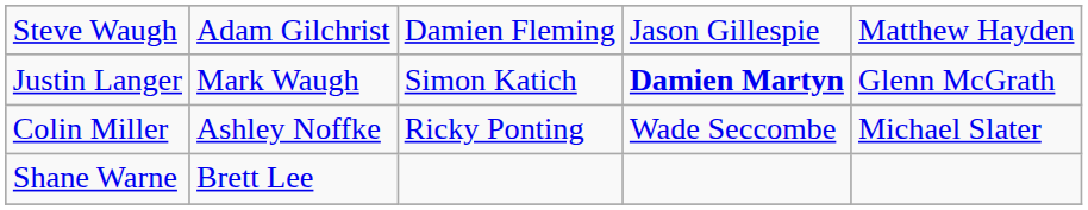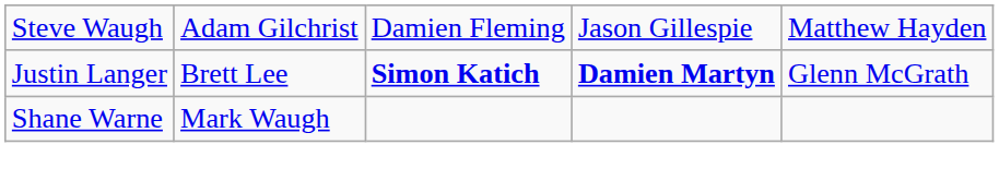Justin Langer | column 2: Mark Waugh -> Brett Lee
Justin Langer | column 3: normal -> bold
- row: Colin Miller | Ashley Noffke | Ricky Ponting | Wade Seccombe | Michael Slater
Shane Warne | column 2: Brett Lee -> Mark Waugh
